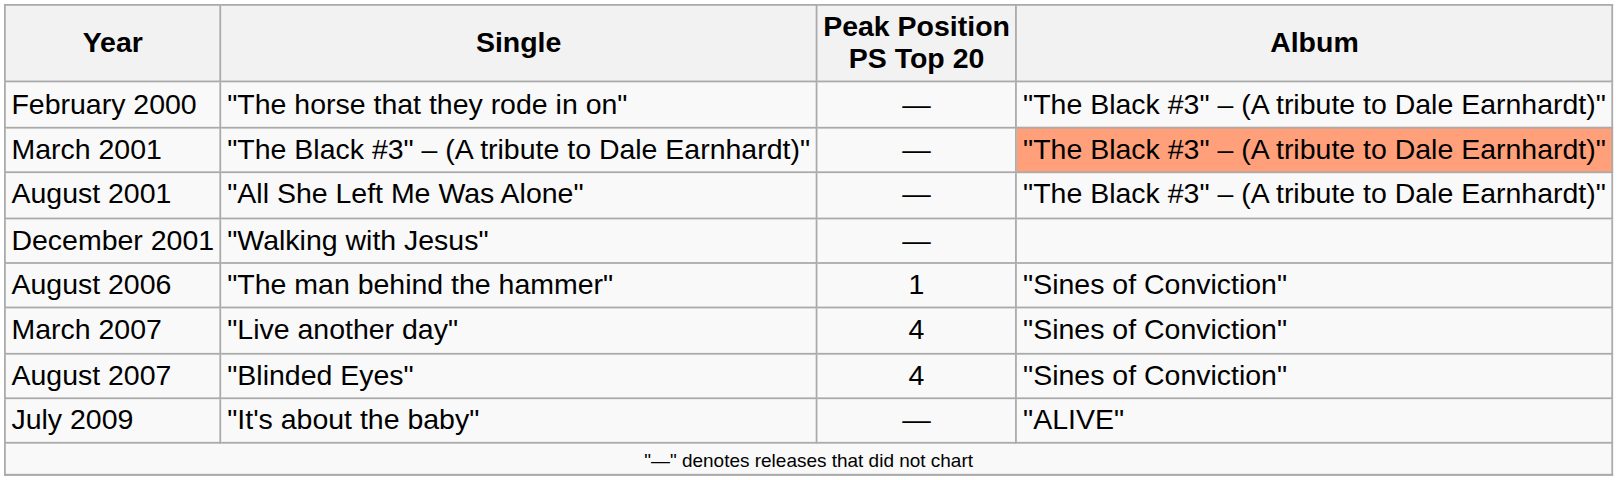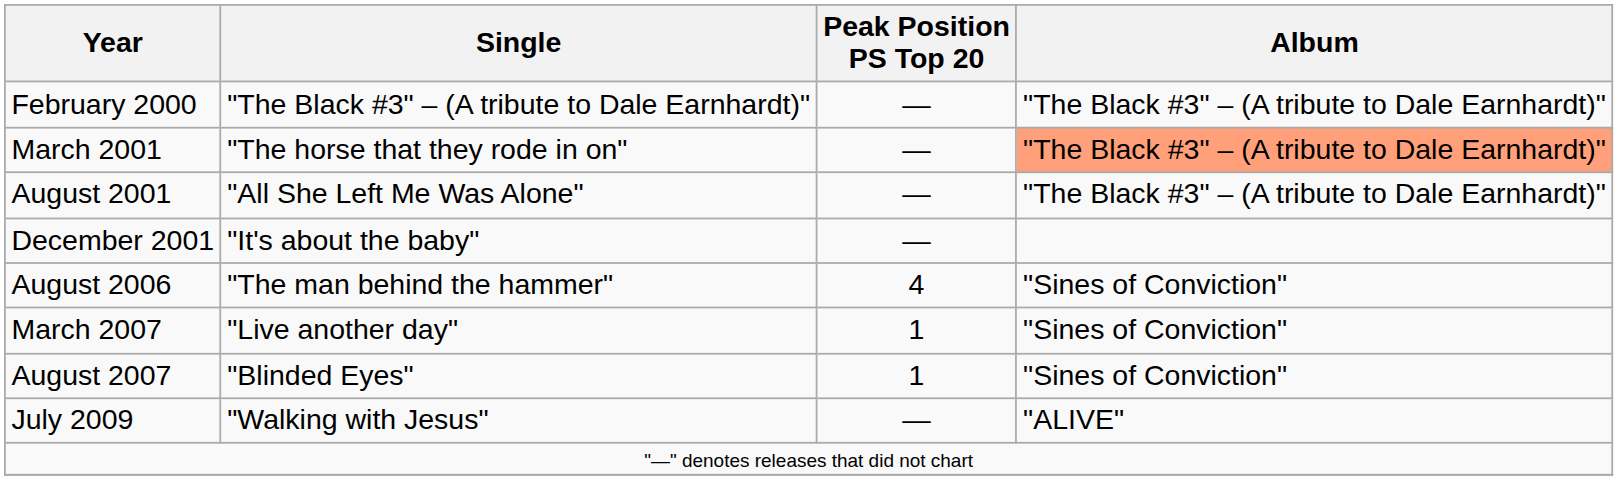February 2000 | Single: "The horse that they rode in on" -> "The Black #3" – (A tribute to Dale Earnhardt)"
March 2001 | Single: "The Black #3" – (A tribute to Dale Earnhardt)" -> "The horse that they rode in on"
December 2001 | Single: "Walking with Jesus" -> "It's about the baby"
August 2006 | Peak Position PS Top 20: 1 -> 4
March 2007 | Peak Position PS Top 20: 4 -> 1
August 2007 | Peak Position PS Top 20: 4 -> 1
July 2009 | Single: "It's about the baby" -> "Walking with Jesus"
